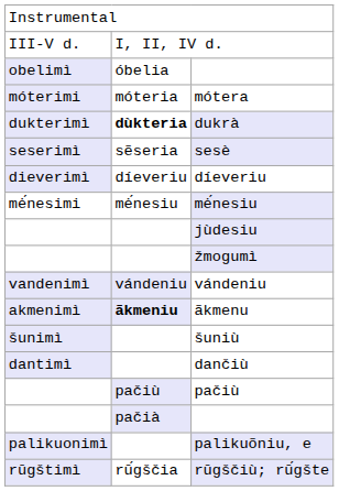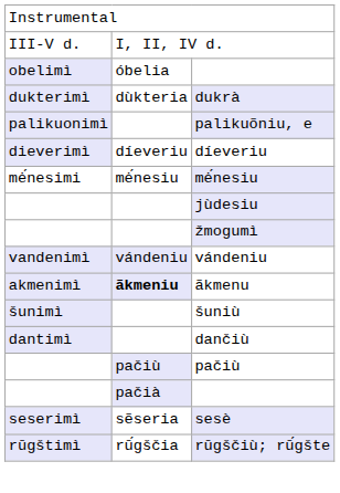- row: móterimi | móteria | mótera
dukrà | column 2: bold -> normal
rows swapped: sesè <-> palikuõniu, e
